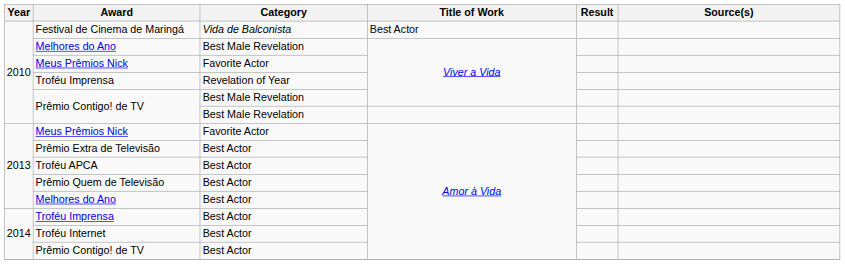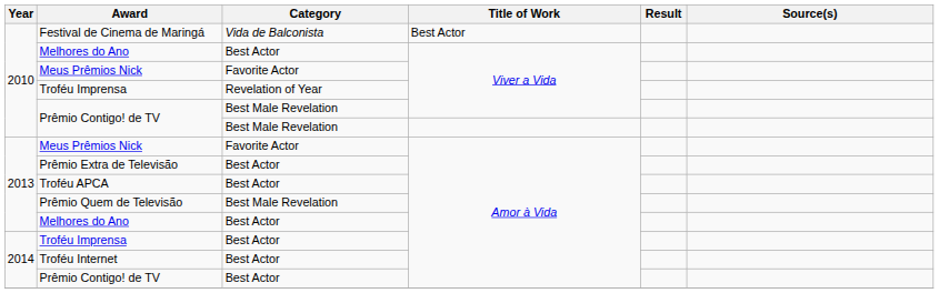Melhores do Ano / Viver a Vida | Category: Best Male Revelation -> Best Actor
Prêmio Quem de Televisão | Category: Best Actor -> Best Male Revelation
